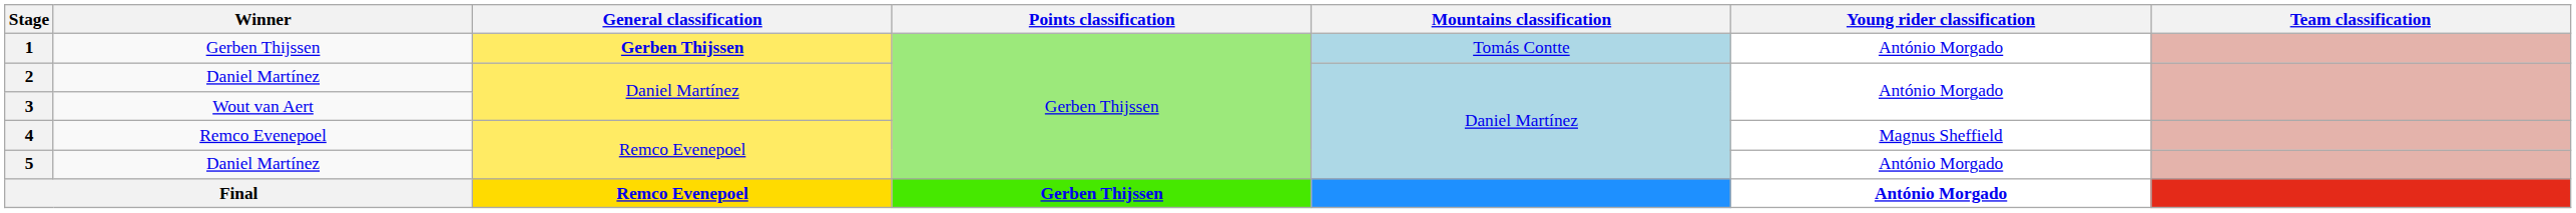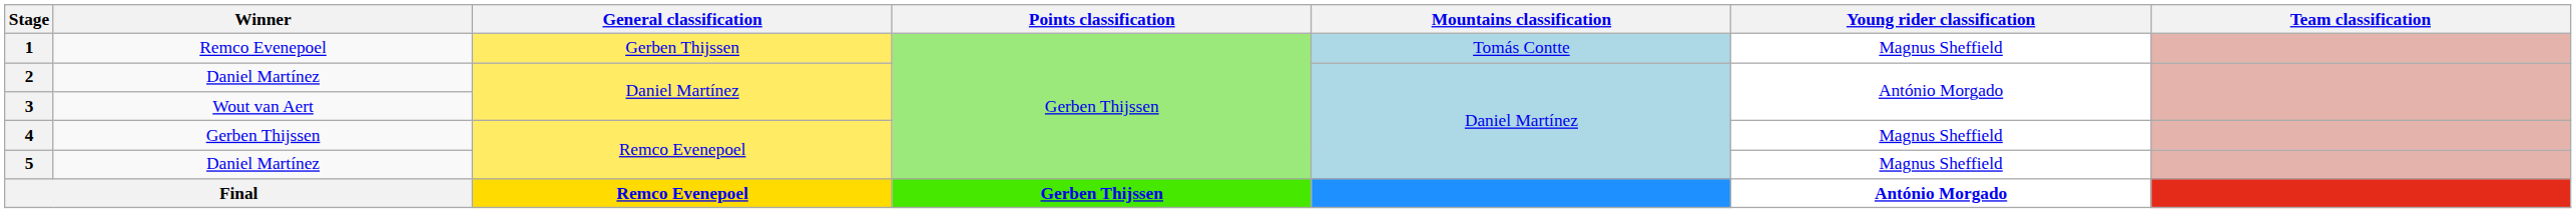1 | Winner: Gerben Thijssen -> Remco Evenepoel
1 | General classification: bold -> normal
1 | Young rider classification: António Morgado -> Magnus Sheffield
4 | Winner: Remco Evenepoel -> Gerben Thijssen
5 | Young rider classification: António Morgado -> Magnus Sheffield
